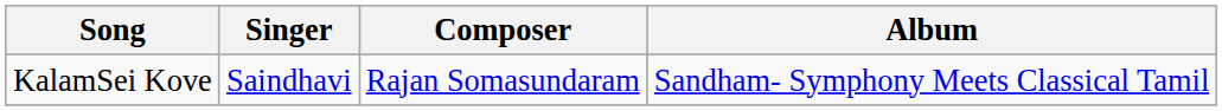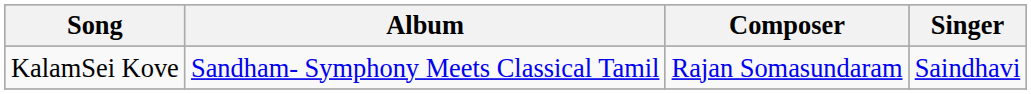columns swapped: Album <-> Singer
